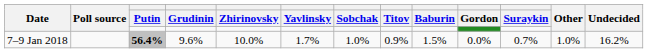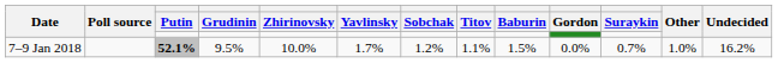7–9 Jan 2018 | Putin: 56.4% -> 52.1%
7–9 Jan 2018 | Grudinin: 9.6% -> 9.5%
7–9 Jan 2018 | Sobchak: 1.0% -> 1.2%
7–9 Jan 2018 | Titov: 0.9% -> 1.1%
